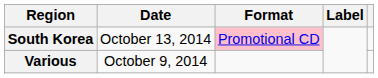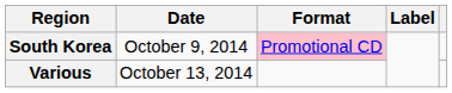South Korea | Date: October 13, 2014 -> October 9, 2014
Various | Date: October 9, 2014 -> October 13, 2014
